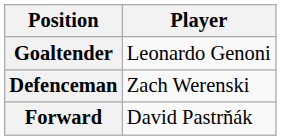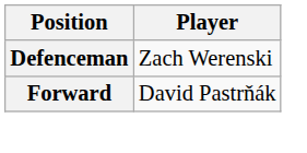- row: Goaltender | Leonardo Genoni
